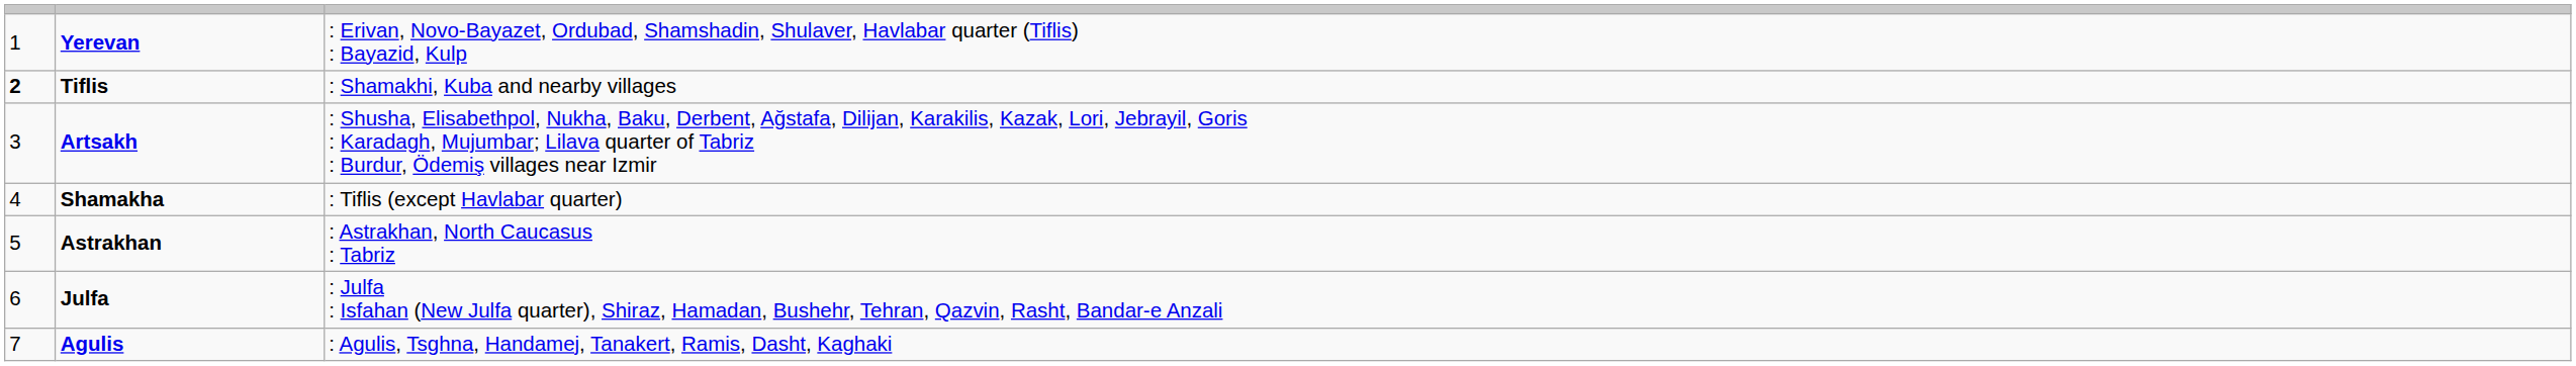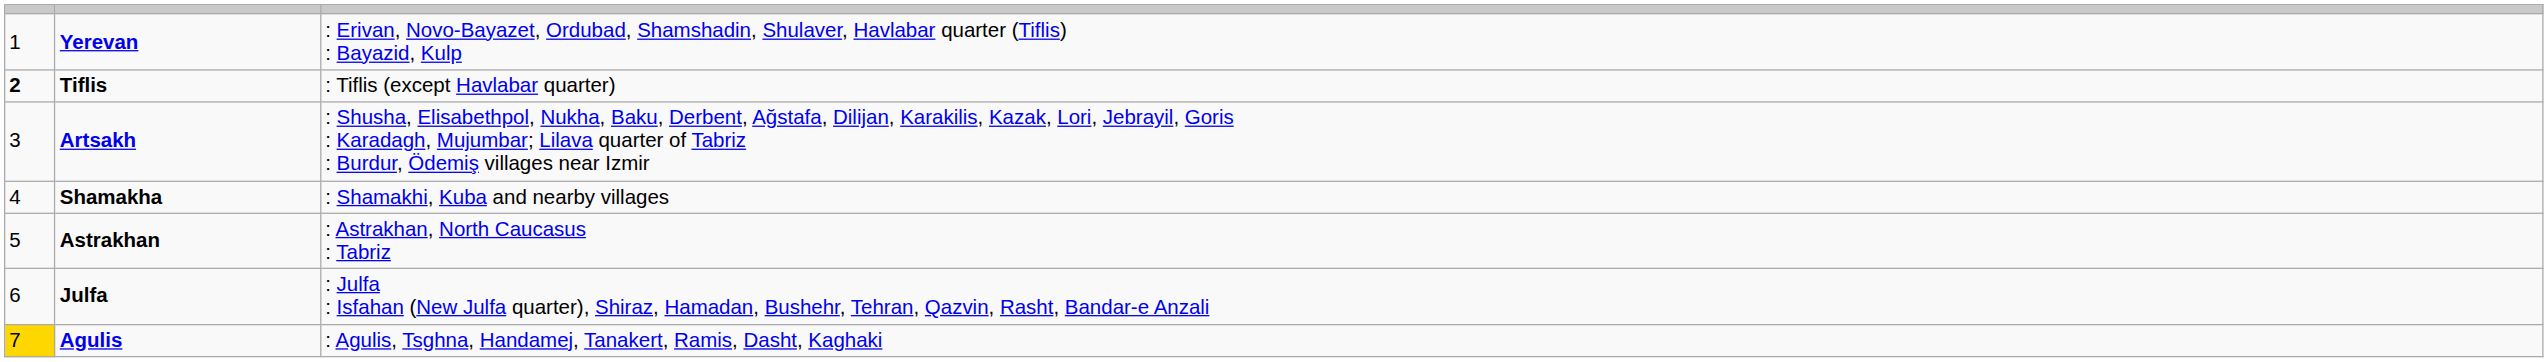Tiflis | column 3: : Shamakhi, Kuba and nearby villages -> : Tiflis (except Havlabar quarter)
Shamakha | column 3: : Tiflis (except Havlabar quarter) -> : Shamakhi, Kuba and nearby villages
Agulis | column 1: no background -> gold background
